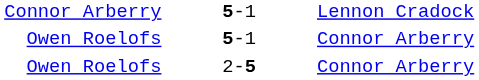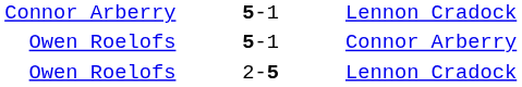Owen Roelofs / 2-5 | column 3: Connor Arberry -> Lennon Cradock
